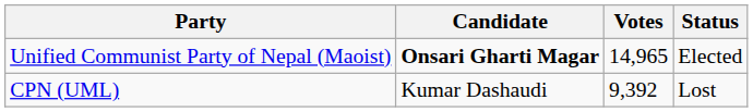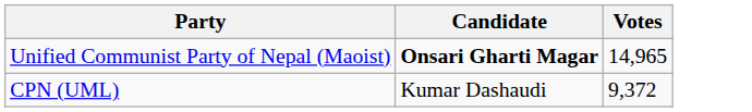- column: Status | Elected | Lost
CPN (UML) | Votes: 9,392 -> 9,372
